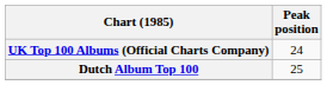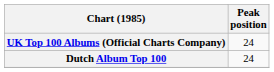Dutch Album Top 100 | Peak position: 25 -> 24
